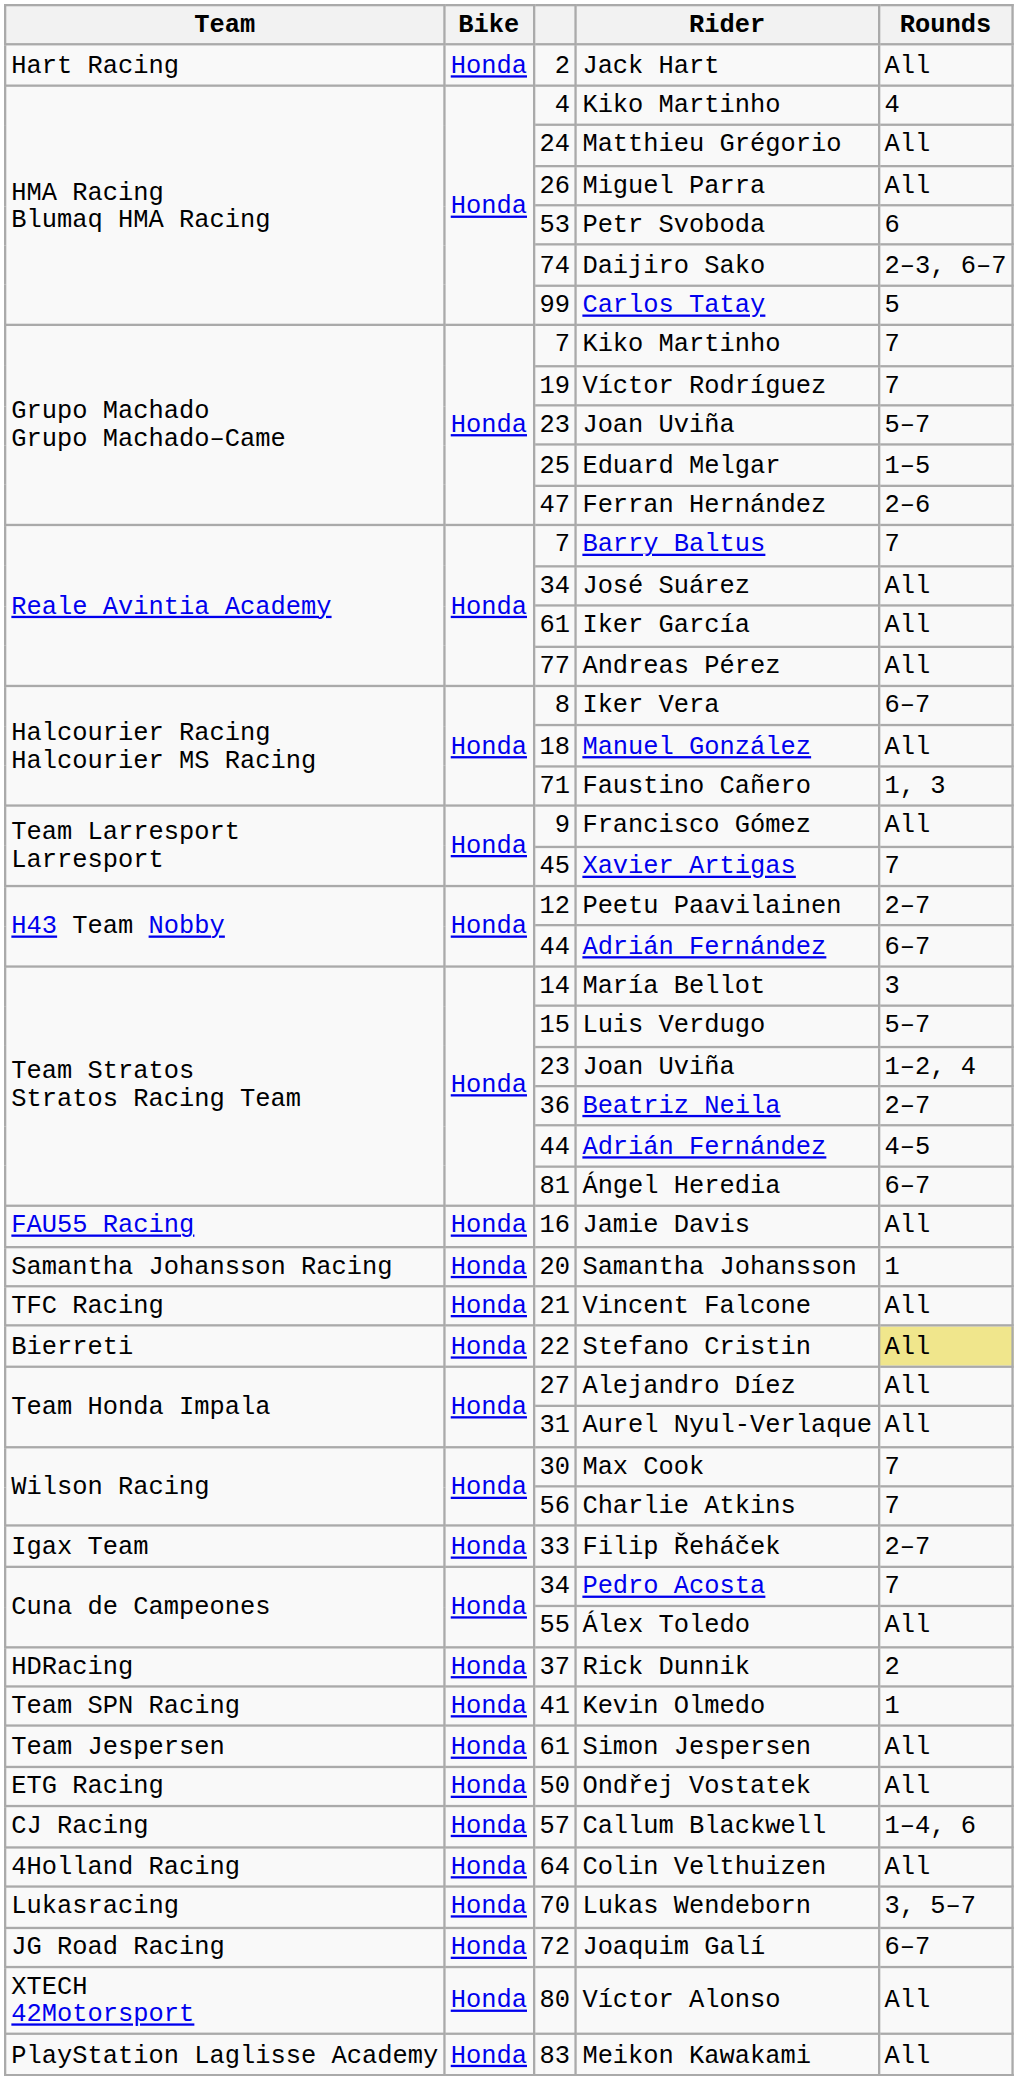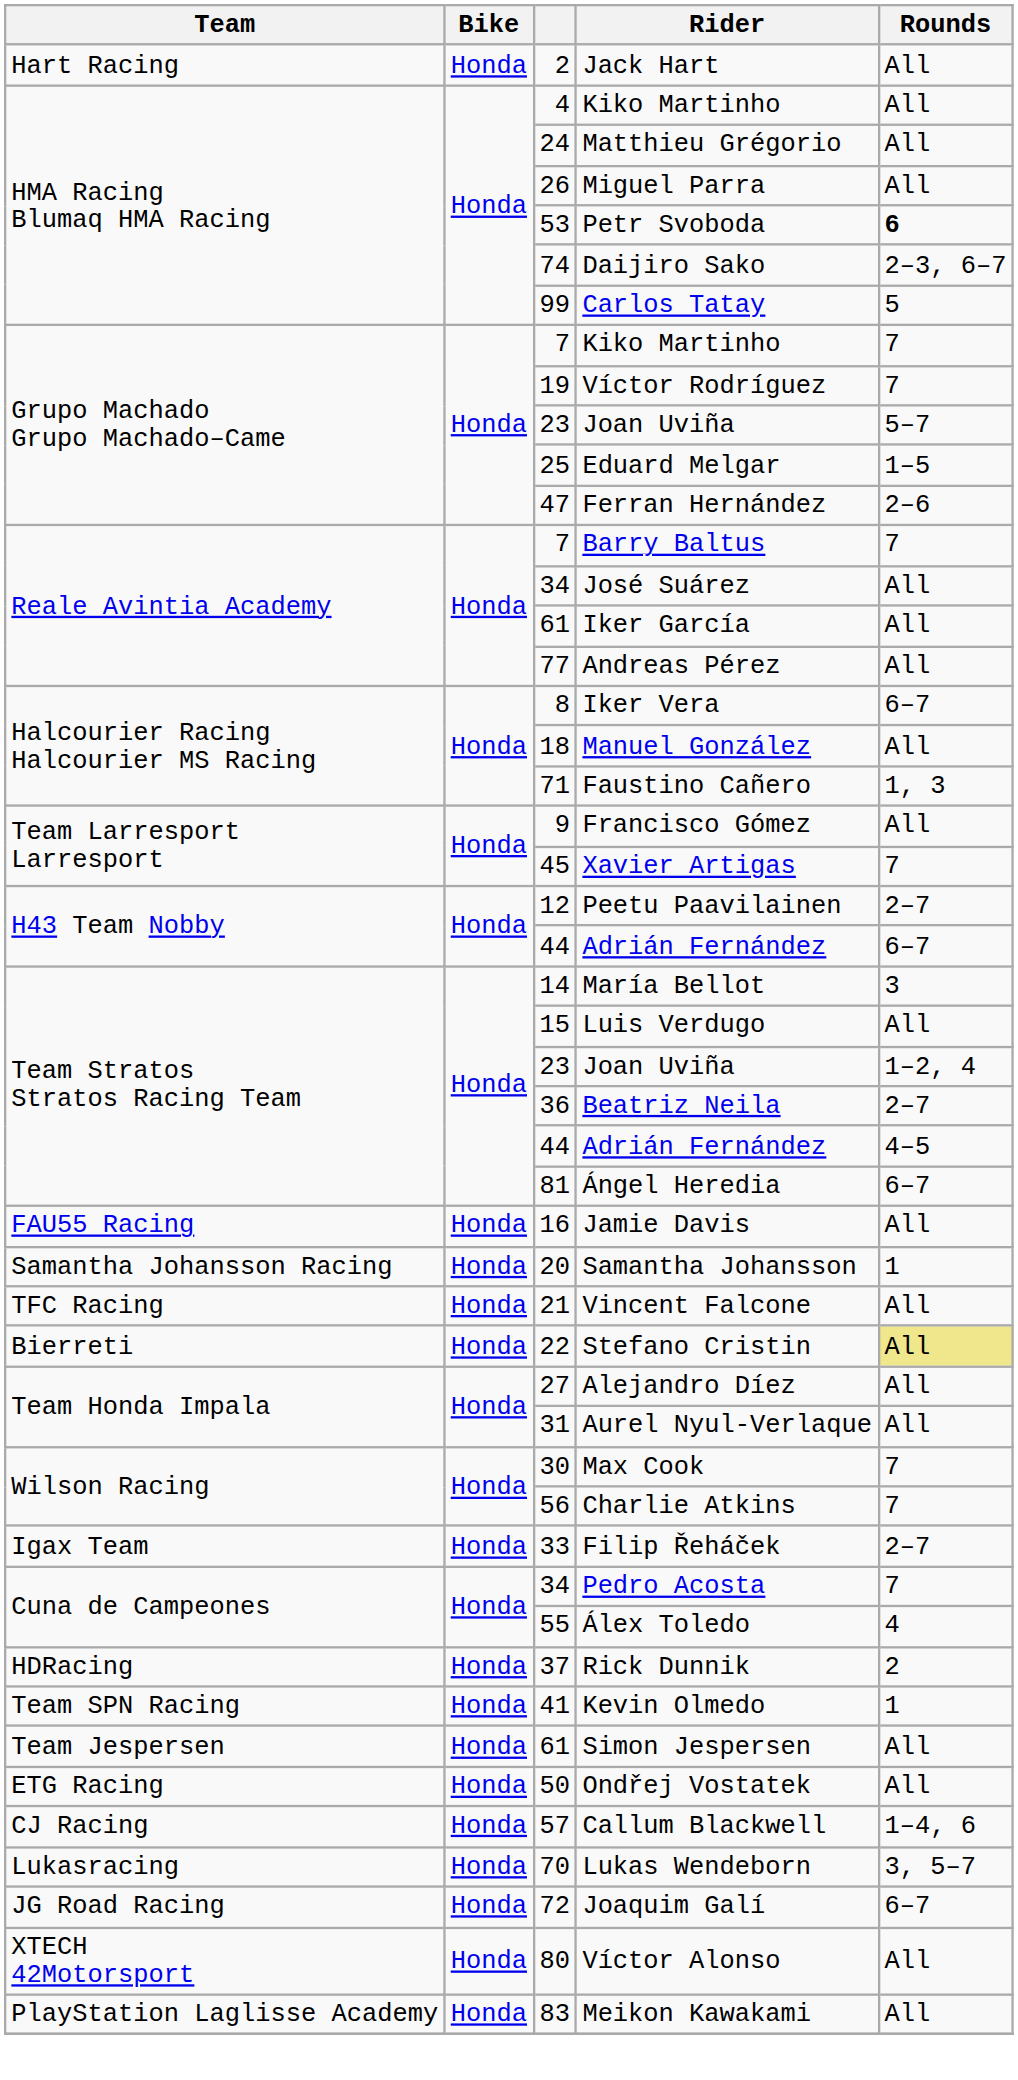HMA Racing Blumaq HMA Racing / Kiko Martinho | Rounds: 4 -> All
Petr Svoboda | Rounds: normal -> bold
Luis Verdugo | Rounds: 5–7 -> All
Álex Toledo | Rounds: All -> 4
- row: 4Holland Racing | Honda | 64 | Colin Velthuizen | All
